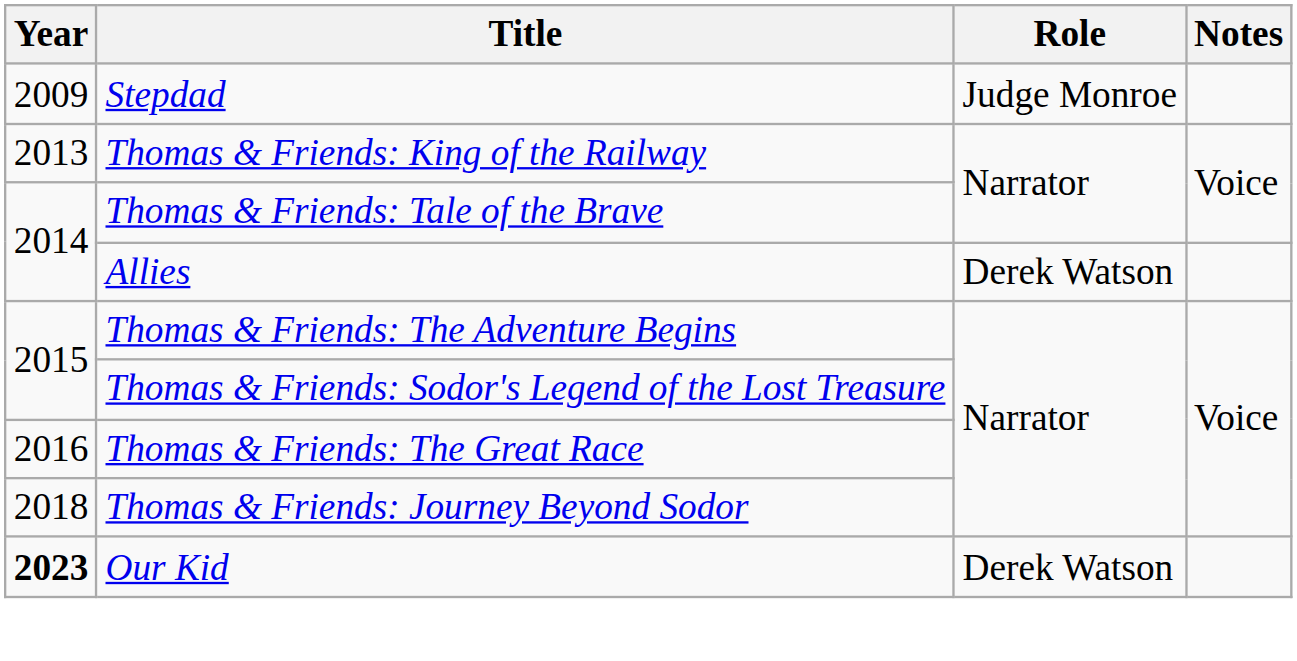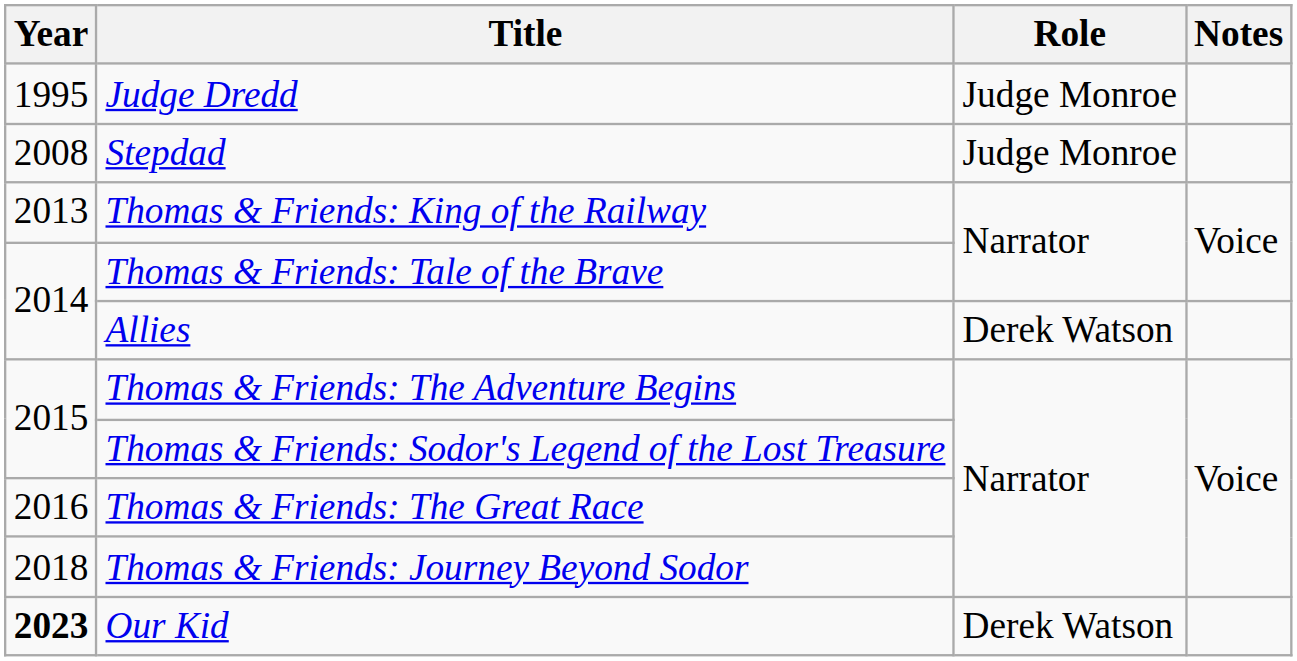+ row: 1995 | Judge Dredd | Judge Monroe
Stepdad | Year: 2009 -> 2008
